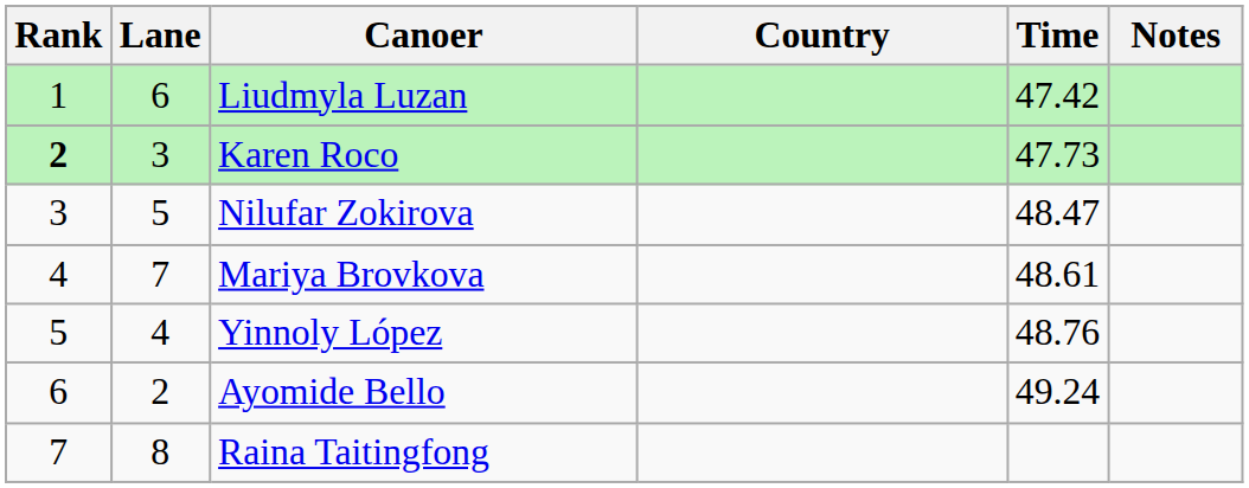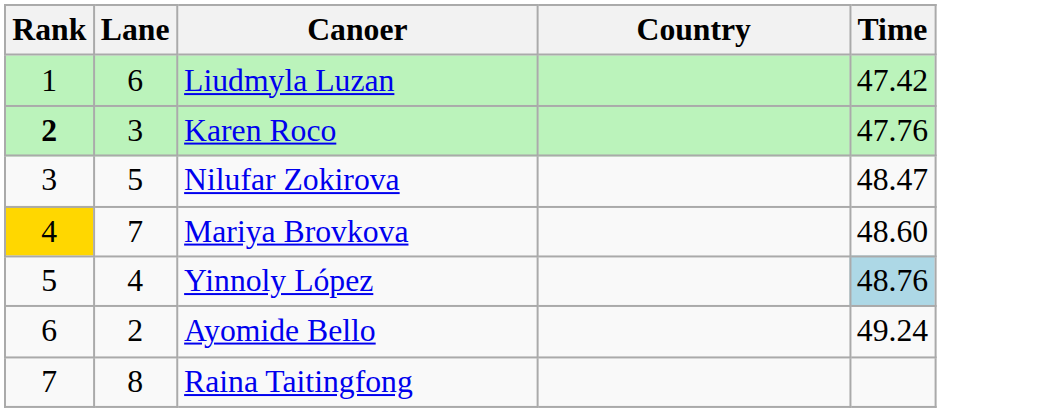- column: Notes
Karen Roco | Time: 47.73 -> 47.76
Mariya Brovkova | Rank: no background -> gold background
Mariya Brovkova | Time: 48.61 -> 48.60
Yinnoly López | Time: no background -> lightblue background
